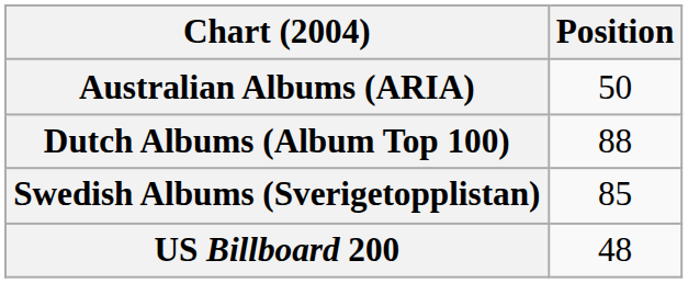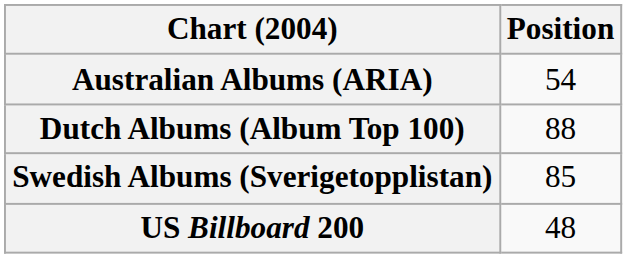Australian Albums (ARIA) | Position: 50 -> 54
